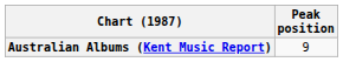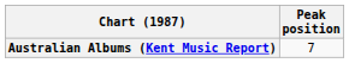Australian Albums (Kent Music Report) | Peak position: 9 -> 7
